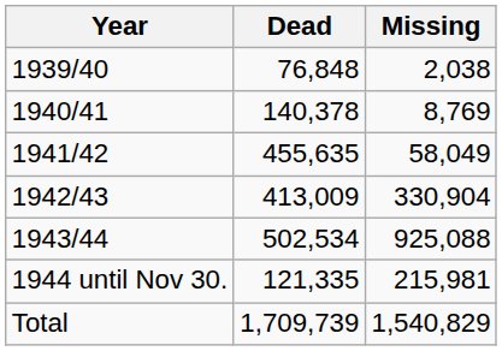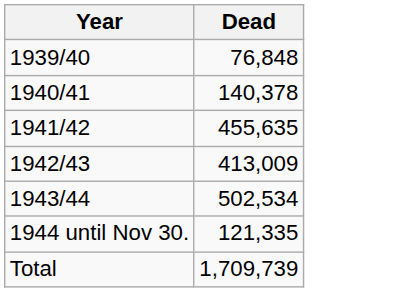- column: Missing | 2,038 | 8,769 | 58,049 | 330,904 | 925,088 | 215,981 | 1,540,829
